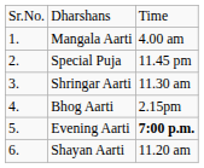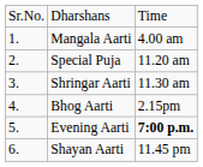Special Puja | column 3: 11.45 pm -> 11.20 am
Shayan Aarti | column 3: 11.20 am -> 11.45 pm
